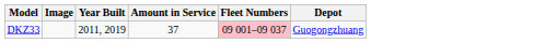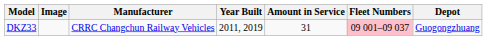+ column: Manufacturer | CRRC Changchun Railway Vehicles
DKZ33 | Amount in Service: 37 -> 31
